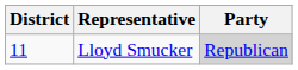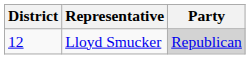Lloyd Smucker | District: 11 -> 12
